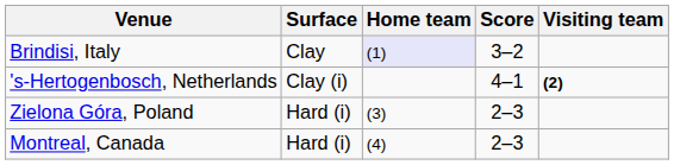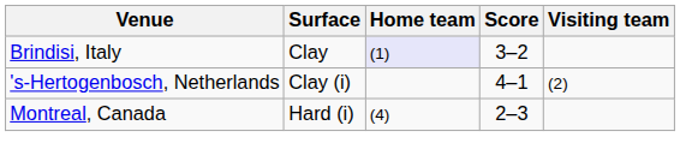's-Hertogenbosch, Netherlands | Visiting team: bold -> normal
- row: Zielona Góra, Poland | Hard (i) | (3) | 2–3
